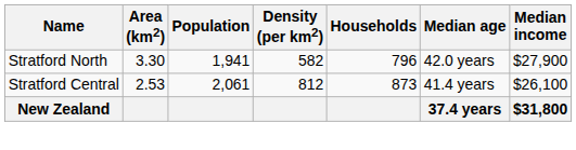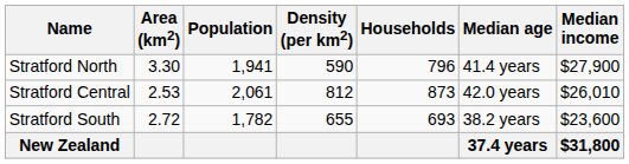Stratford North | Density (per km2): 582 -> 590
Stratford North | Median age: 42.0 years -> 41.4 years
Stratford Central | Median age: 41.4 years -> 42.0 years
Stratford Central | Median income: $26,100 -> $26,010
+ row: Stratford South | 2.72 | 1,782 | 655 | 693 | 38.2 years | $23,600
